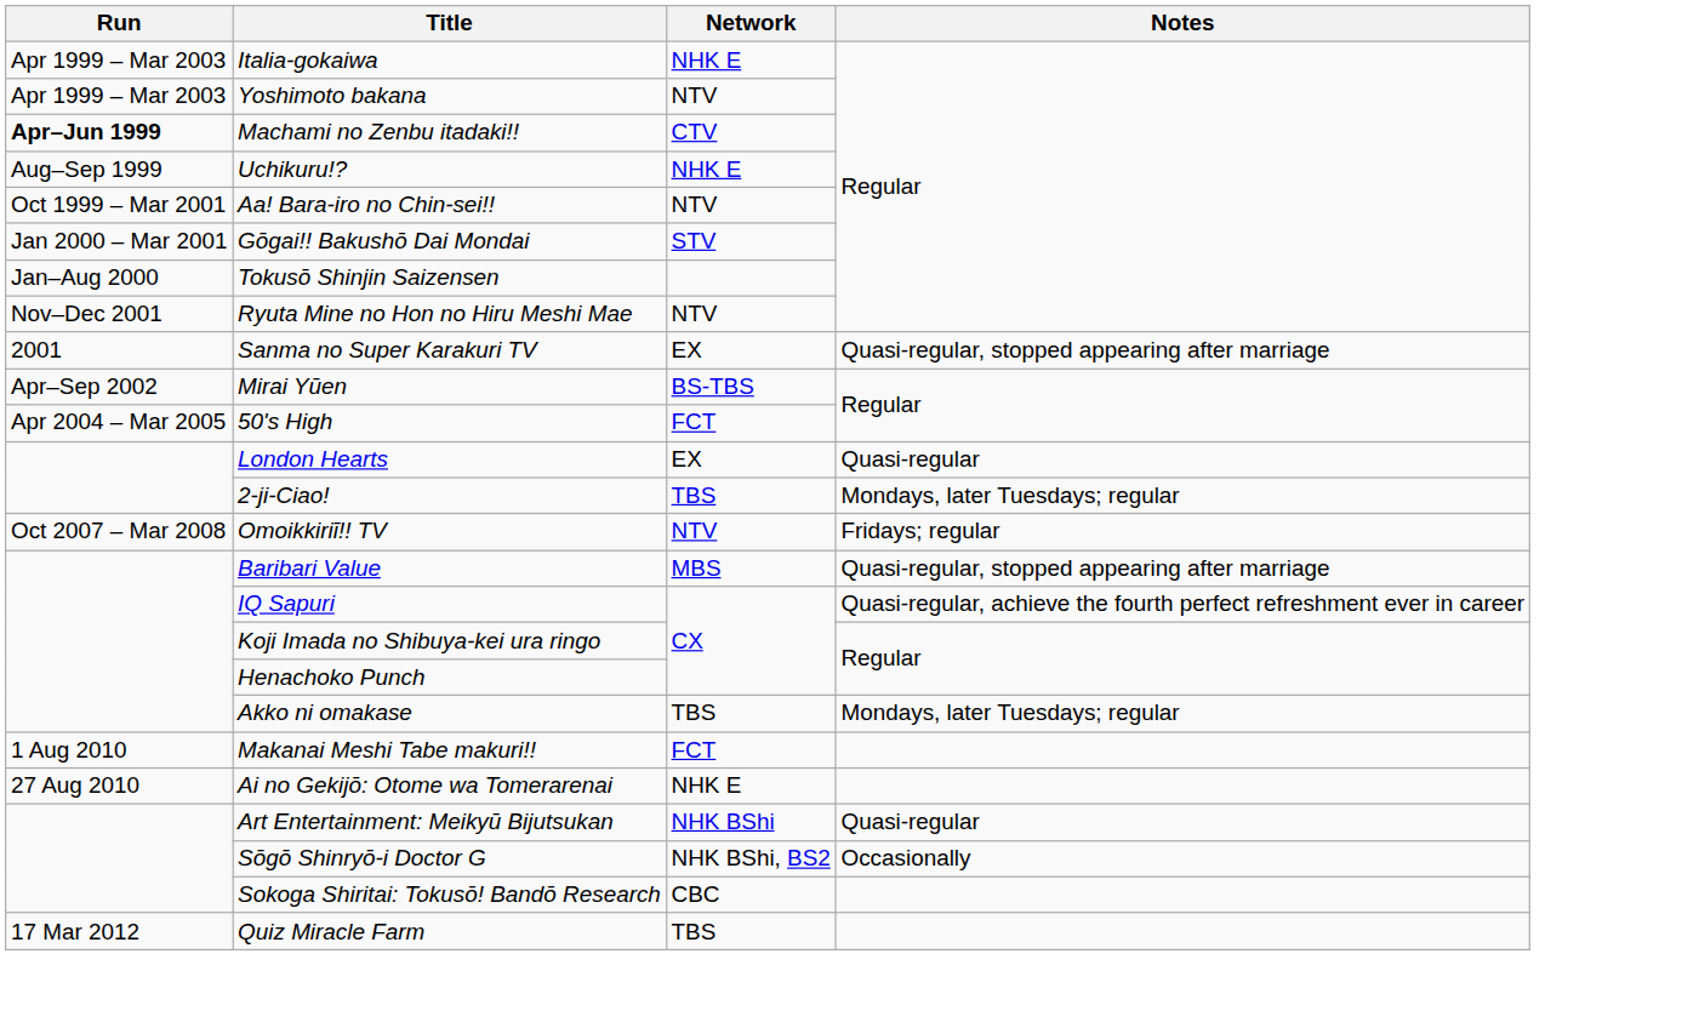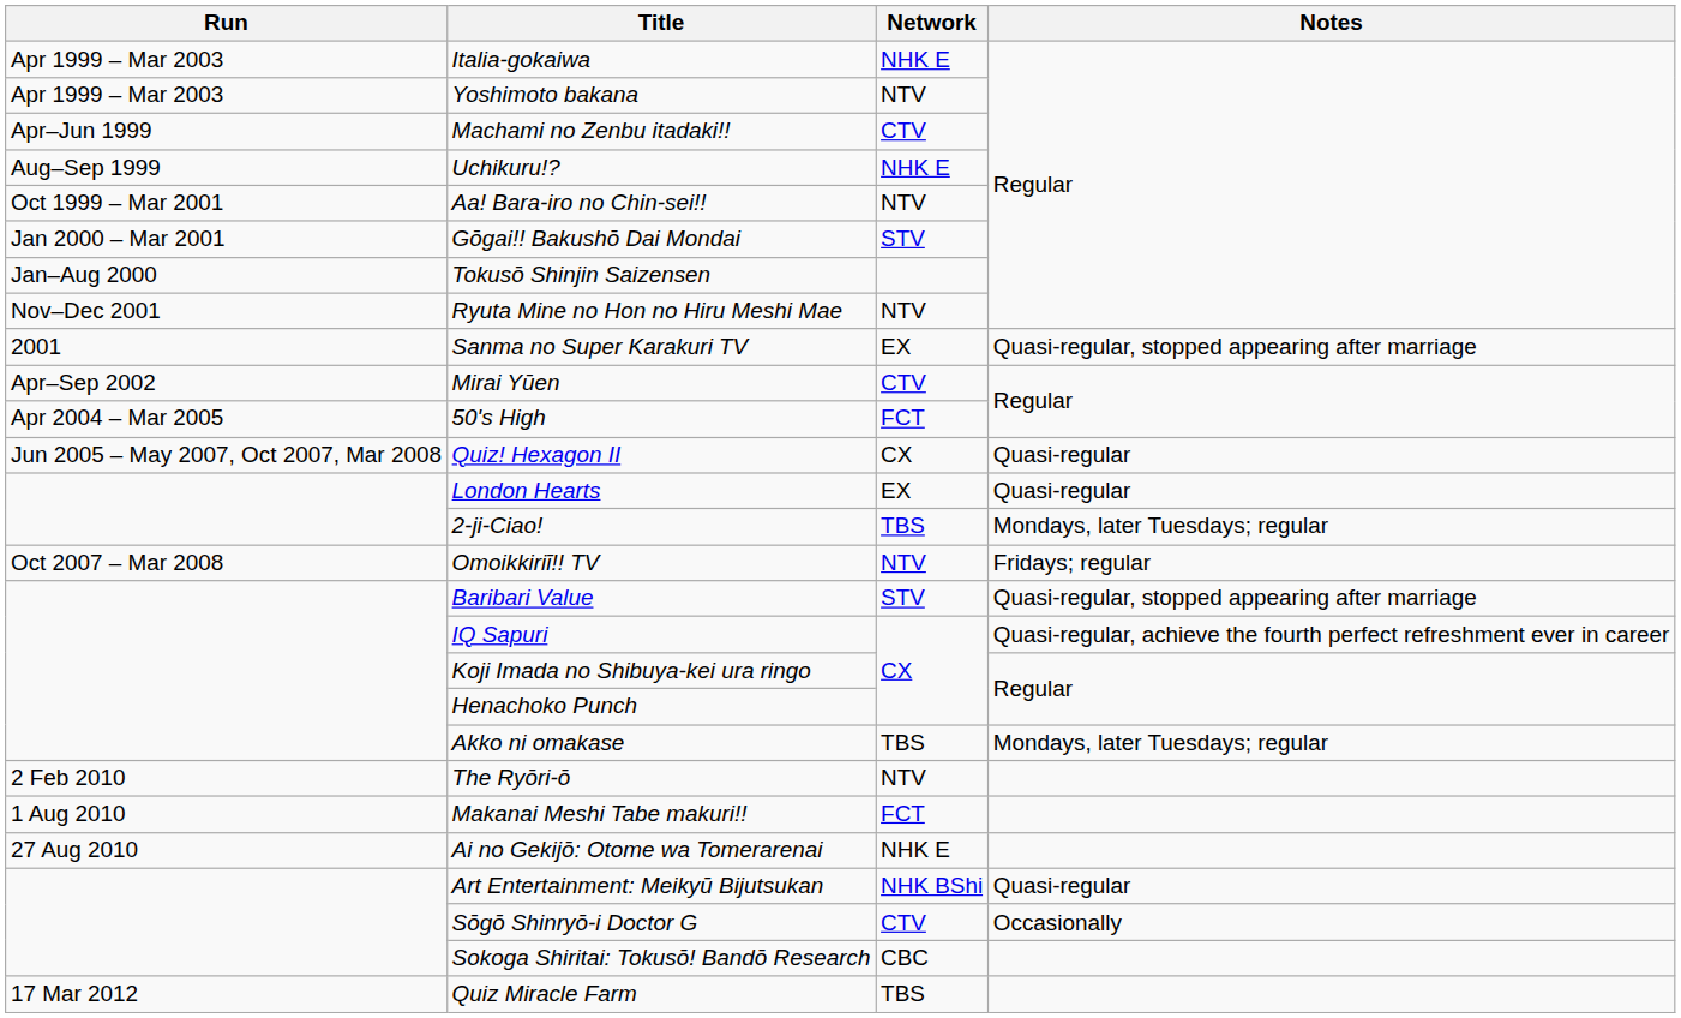Machami no Zenbu itadaki!! | Run: bold -> normal
Mirai Yūen | Network: BS-TBS -> CTV
+ row: Jun 2005 – May 2007, Oct 2007, Mar 2008 | Quiz! Hexagon II | CX | Quasi-regular
Baribari Value | Network: MBS -> STV
+ row: 2 Feb 2010 | The Ryōri-ō | NTV
Sōgō Shinryō-i Doctor G | Network: NHK BShi, BS2 -> CTV
